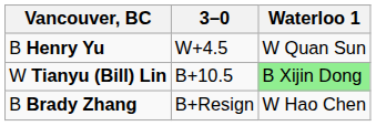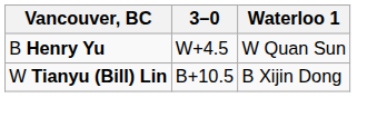W Tianyu (Bill) Lin | Waterloo 1: lightgreen background -> no background
- row: B Brady Zhang | B+Resign | W Hao Chen
